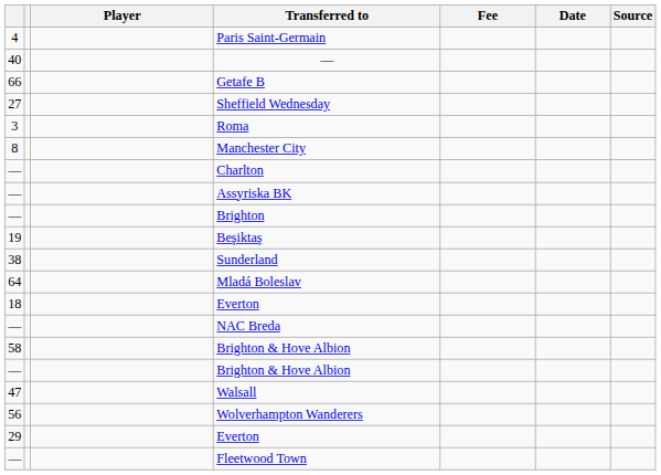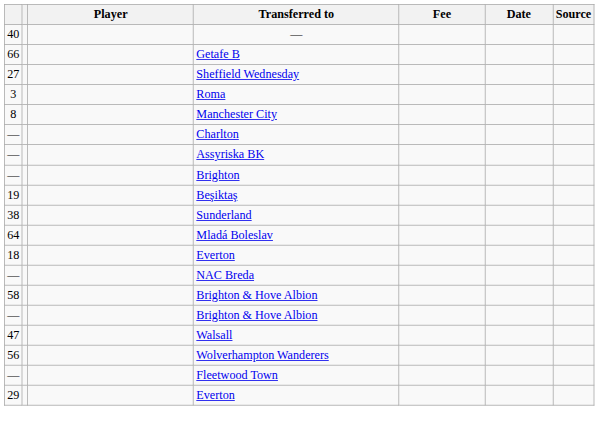- row: 4 | Paris Saint-Germain
rows swapped: 29 / Everton <-> Fleetwood Town
